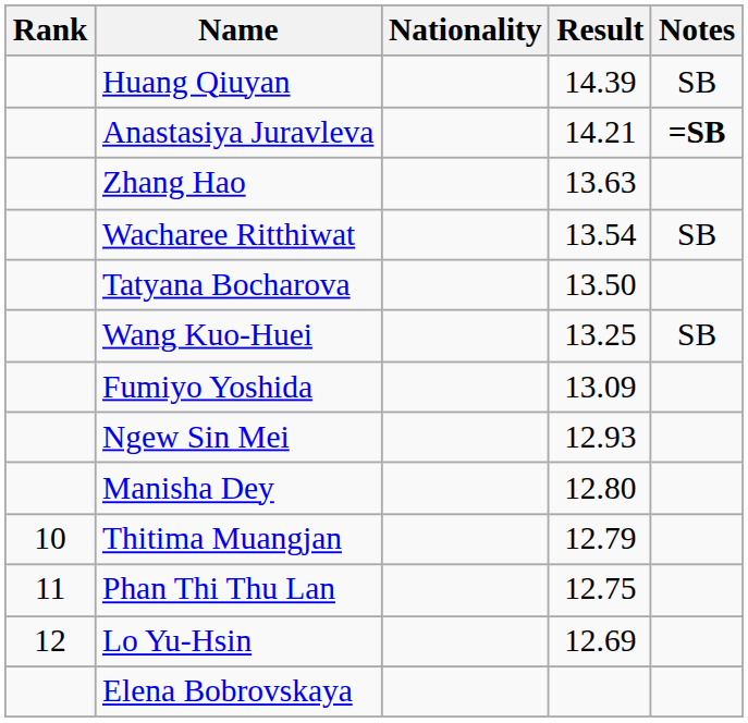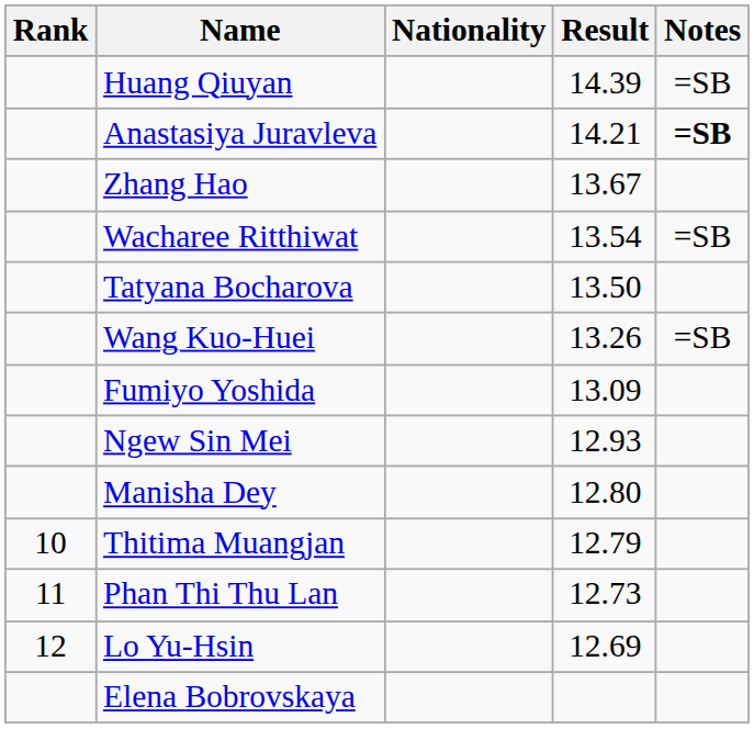Huang Qiuyan | Notes: SB -> =SB
Zhang Hao | Result: 13.63 -> 13.67
Wacharee Ritthiwat | Notes: SB -> =SB
Wang Kuo-Huei | Result: 13.25 -> 13.26
Wang Kuo-Huei | Notes: SB -> =SB
Phan Thi Thu Lan | Result: 12.75 -> 12.73
